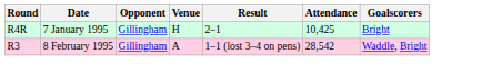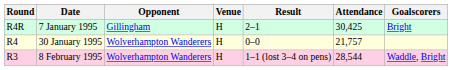7 January 1995 | Attendance: 10,425 -> 30,425
+ row: R4 | 30 January 1995 | Wolverhampton Wanderers | H | 0–0 | 21,757
8 February 1995 | Opponent: Gillingham -> Wolverhampton Wanderers
8 February 1995 | Venue: A -> H
8 February 1995 | Attendance: 28,542 -> 28,544
